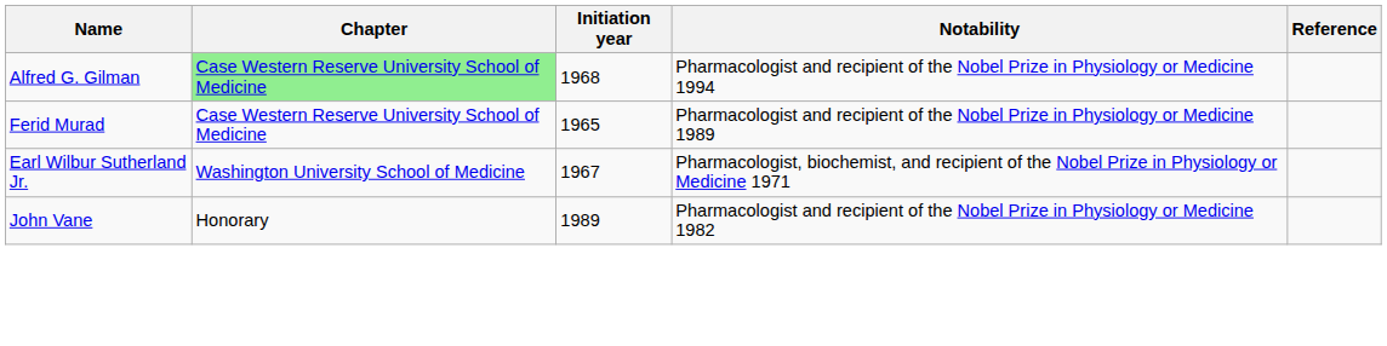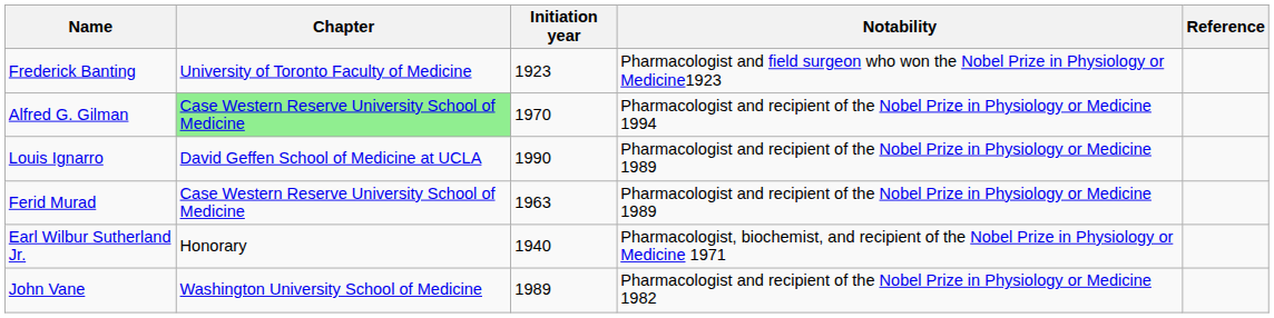+ row: Frederick Banting | University of Toronto Faculty of Medicine | 1923 | Pharmacologist and field surgeon who won the Nobel Prize in Physiology or Medicine1923
Alfred G. Gilman | Initiation year: 1968 -> 1970
+ row: Louis Ignarro | David Geffen School of Medicine at UCLA | 1990 | Pharmacologist and recipient of the Nobel Prize in Physiology or Medicine 1989
Ferid Murad | Initiation year: 1965 -> 1963
Earl Wilbur Sutherland Jr. | Chapter: Washington University School of Medicine -> Honorary
Earl Wilbur Sutherland Jr. | Initiation year: 1967 -> 1940
John Vane | Chapter: Honorary -> Washington University School of Medicine
